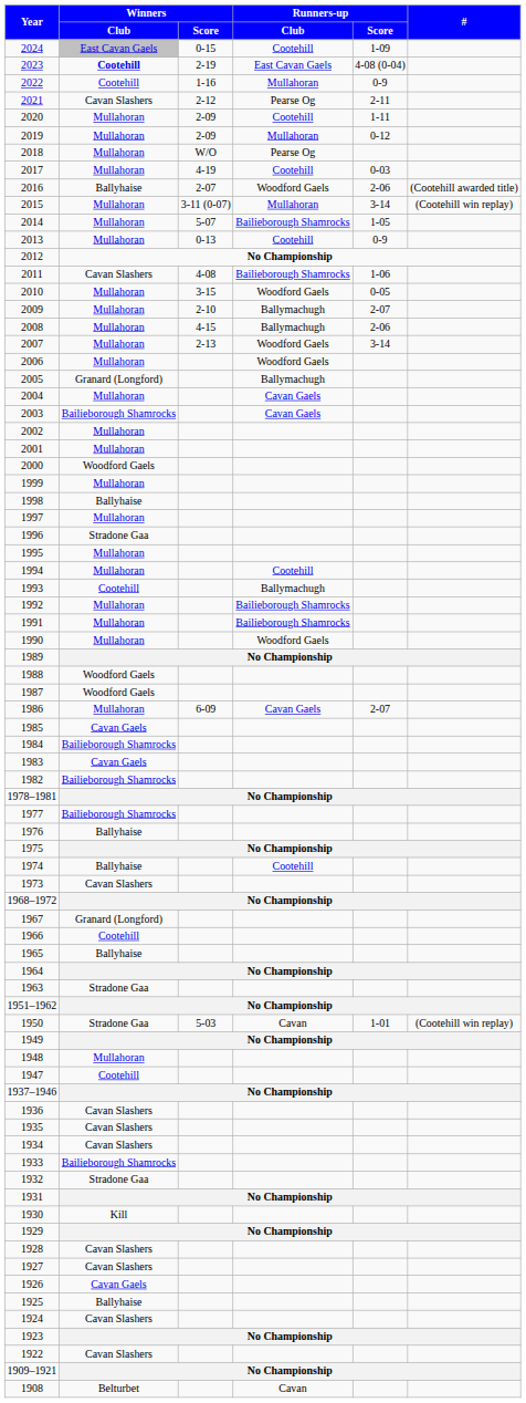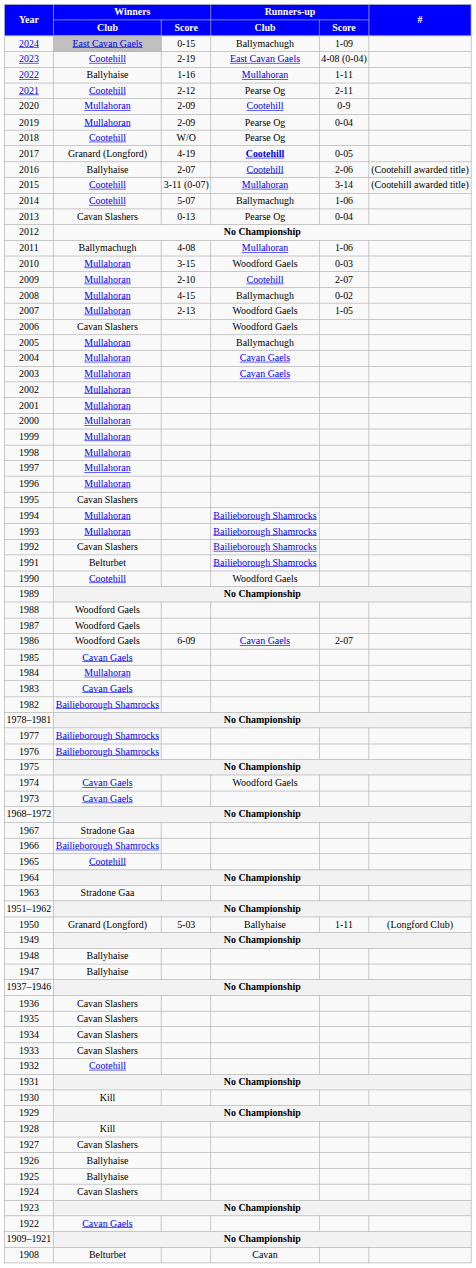2024 | Runners-up / Club: Cootehill -> Ballymachugh
2023 | Winners / Club: bold -> normal
2022 | Winners / Club: Cootehill -> Ballyhaise
2022 | Runners-up / Score: 0-9 -> 1-11
2021 | Winners / Club: Cavan Slashers -> Cootehill
2020 | Runners-up / Score: 1-11 -> 0-9
2019 | Runners-up / Club: Mullahoran -> Pearse Og
2019 | Runners-up / Score: 0-12 -> 0-04
2018 | Winners / Club: Mullahoran -> Cootehill
2017 | Winners / Club: Mullahoran -> Granard (Longford)
2017 | Runners-up / Club: normal -> bold
2017 | Runners-up / Score: 0-03 -> 0-05
2016 | Runners-up / Club: Woodford Gaels -> Cootehill
2015 | Winners / Club: Mullahoran -> Cootehill
2015 | #: (Cootehill win replay) -> (Cootehill awarded title)
2014 | Winners / Club: Mullahoran -> Cootehill
2014 | Runners-up / Club: Bailieborough Shamrocks -> Ballymachugh
2014 | Runners-up / Score: 1-05 -> 1-06
2013 | Winners / Club: Mullahoran -> Cavan Slashers
2013 | Runners-up / Club: Cootehill -> Pearse Og
2013 | Runners-up / Score: 0-9 -> 0-04
2011 | Winners / Club: Cavan Slashers -> Ballymachugh
2011 | Runners-up / Club: Bailieborough Shamrocks -> Mullahoran
2010 | Runners-up / Score: 0-05 -> 0-03
2009 | Runners-up / Club: Ballymachugh -> Cootehill
2008 | Runners-up / Score: 2-06 -> 0-02
2007 | Runners-up / Score: 3-14 -> 1-05
2006 | Winners / Club: Mullahoran -> Cavan Slashers
2005 | Winners / Club: Granard (Longford) -> Mullahoran
2003 | Winners / Club: Bailieborough Shamrocks -> Mullahoran
2000 | Winners / Club: Woodford Gaels -> Mullahoran
1998 | Winners / Club: Ballyhaise -> Mullahoran
1996 | Winners / Club: Stradone Gaa -> Mullahoran
1995 | Winners / Club: Mullahoran -> Cavan Slashers
1994 | Runners-up / Club: Cootehill -> Bailieborough Shamrocks
1993 | Winners / Club: Cootehill -> Mullahoran
1993 | Runners-up / Club: Ballymachugh -> Bailieborough Shamrocks
1992 | Winners / Club: Mullahoran -> Cavan Slashers
1991 | Winners / Club: Mullahoran -> Belturbet
1990 | Winners / Club: Mullahoran -> Cootehill
1986 | Winners / Club: Mullahoran -> Woodford Gaels
1984 | Winners / Club: Bailieborough Shamrocks -> Mullahoran
1976 | Winners / Club: Ballyhaise -> Bailieborough Shamrocks
1974 | Winners / Club: Ballyhaise -> Cavan Gaels
1974 | Runners-up / Club: Cootehill -> Woodford Gaels
1973 | Winners / Club: Cavan Slashers -> Cavan Gaels
1967 | Winners / Club: Granard (Longford) -> Stradone Gaa
1966 | Winners / Club: Cootehill -> Bailieborough Shamrocks
1965 | Winners / Club: Ballyhaise -> Cootehill
1950 | Winners / Club: Stradone Gaa -> Granard (Longford)
1950 | Runners-up / Club: Cavan -> Ballyhaise
1950 | Runners-up / Score: 1-01 -> 1-11
1950 | #: (Cootehill win replay) -> (Longford Club)
1948 | Winners / Club: Mullahoran -> Ballyhaise
1947 | Winners / Club: Cootehill -> Ballyhaise
1933 | Winners / Club: Bailieborough Shamrocks -> Cavan Slashers
1932 | Winners / Club: Stradone Gaa -> Cootehill
1928 | Winners / Club: Cavan Slashers -> Kill
1926 | Winners / Club: Cavan Gaels -> Ballyhaise
1922 | Winners / Club: Cavan Slashers -> Cavan Gaels
